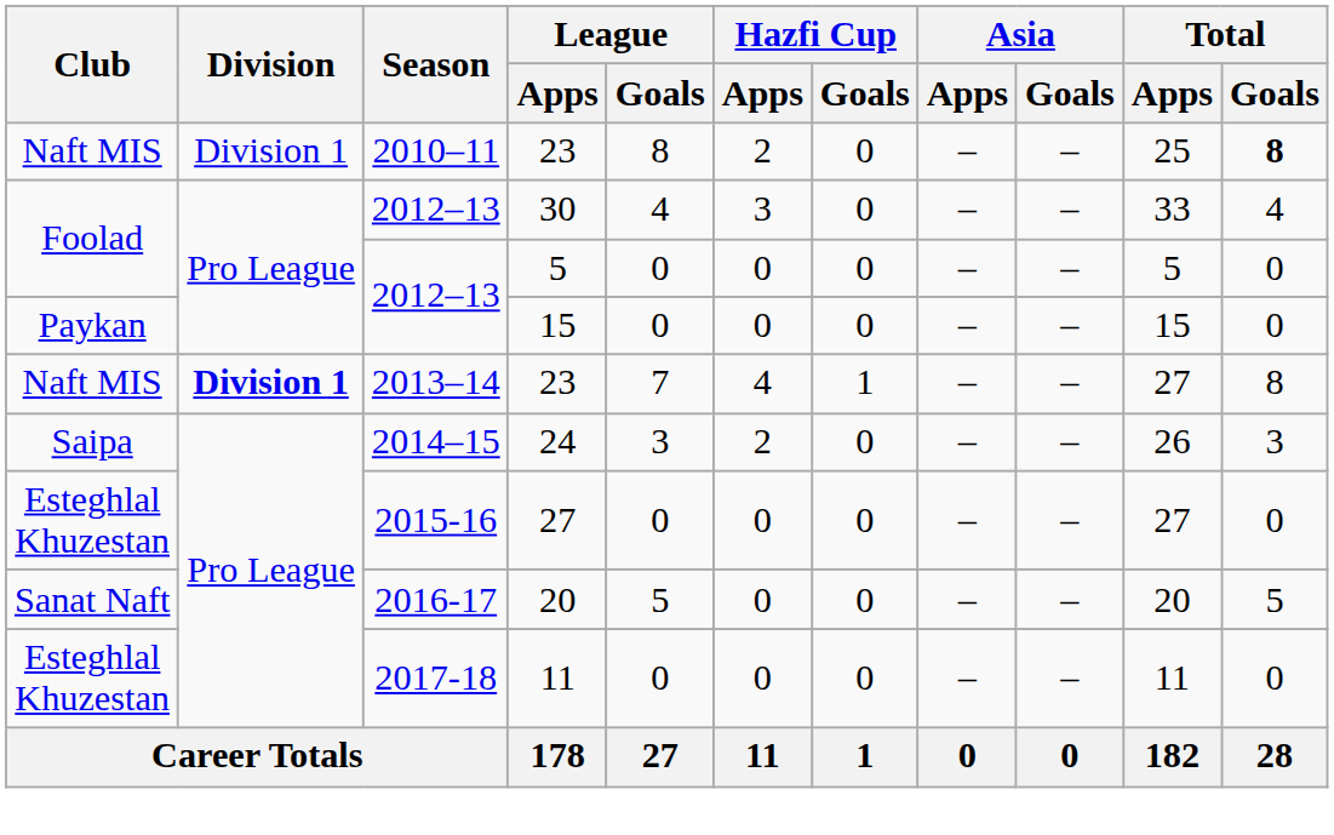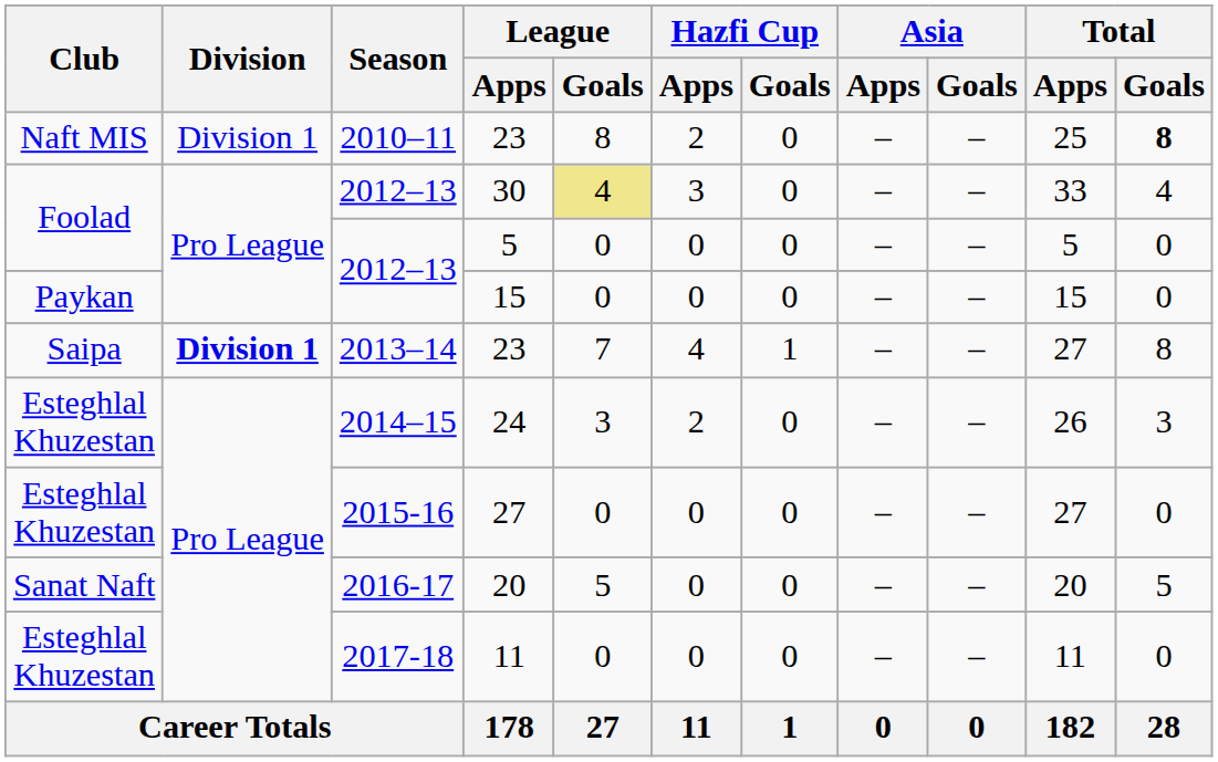30 | League / Goals: no background -> khaki background
2013–14 / 23 | Club: Naft MIS -> Saipa
24 | Club: Saipa -> Esteghlal Khuzestan
